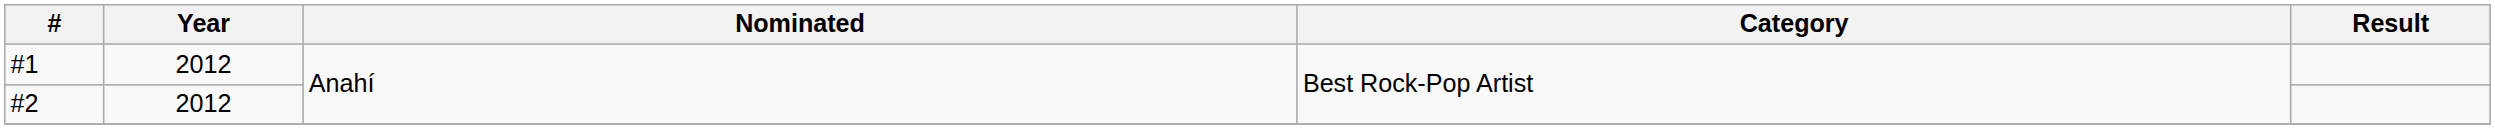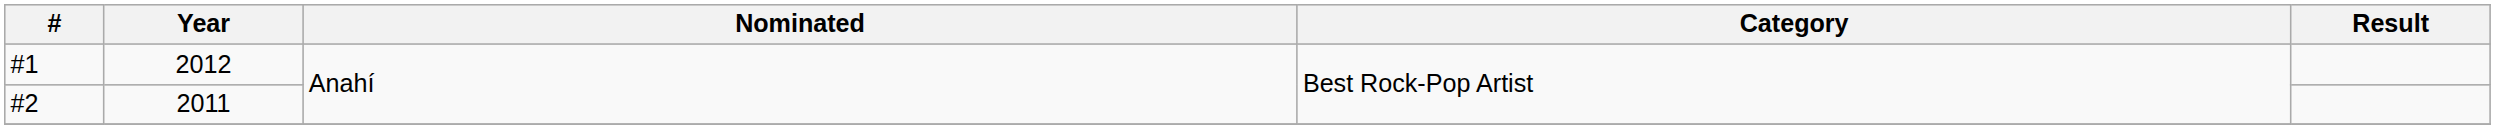#2 | Year: 2012 -> 2011
